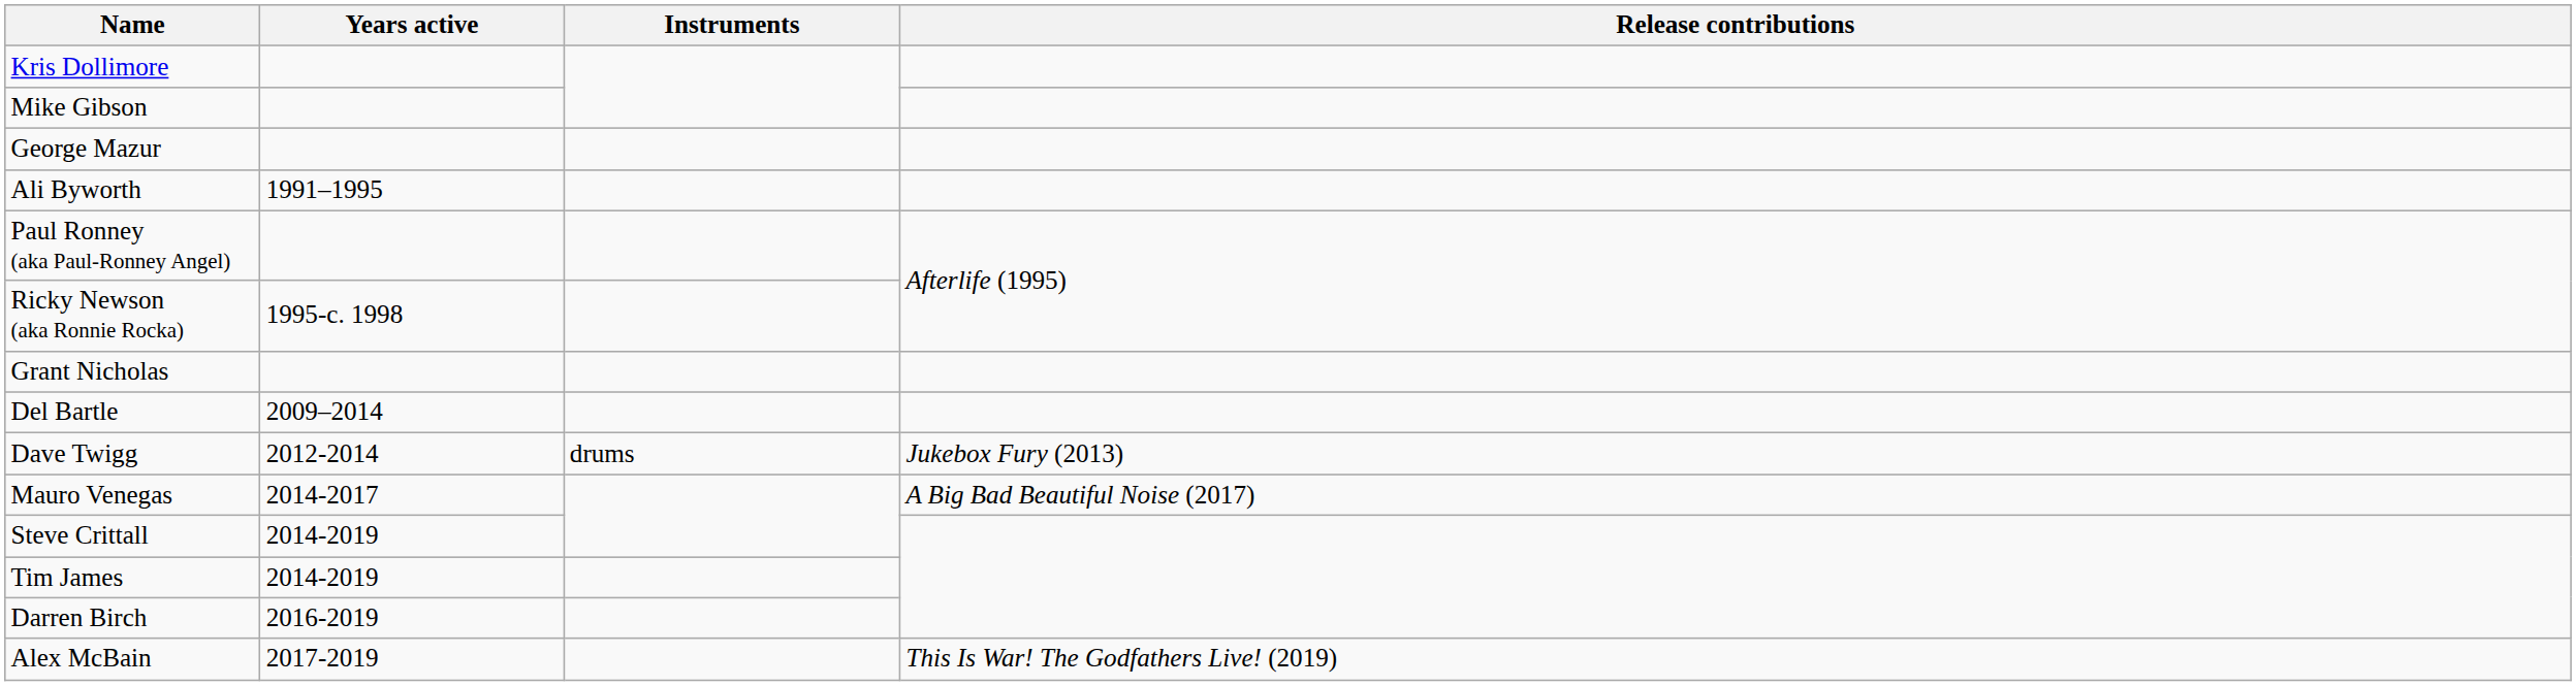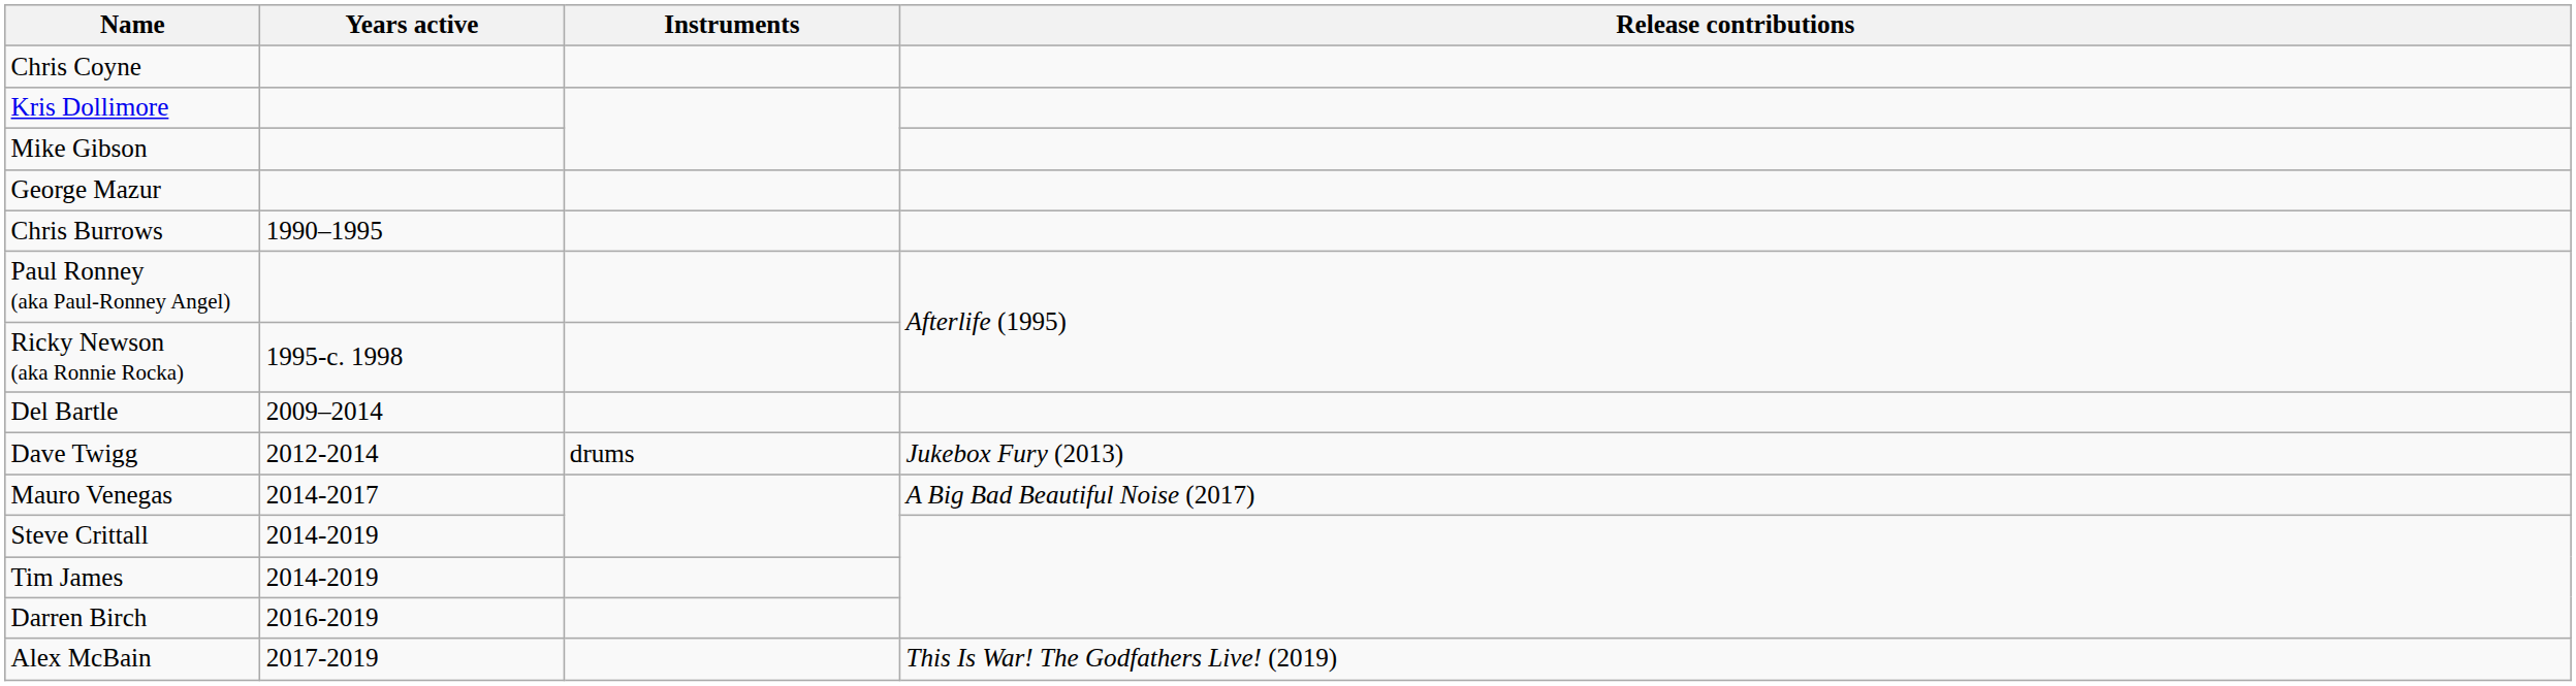+ row: Chris Coyne
+ row: Chris Burrows | 1990–1995
- row: Ali Byworth | 1991–1995
- row: Grant Nicholas
